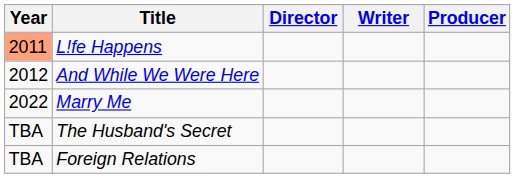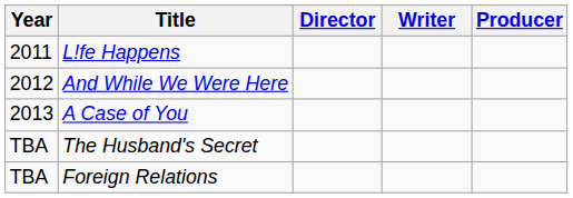L!fe Happens | Year: lightsalmon background -> no background
+ row: 2013 | A Case of You
- row: 2022 | Marry Me
